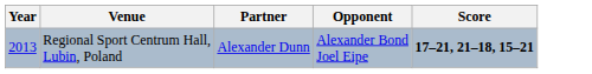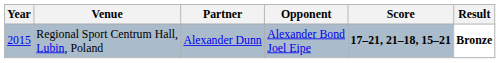+ column: Result | Bronze
Regional Sport Centrum Hall, Lubin, Poland | Year: 2013 -> 2015
